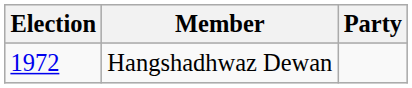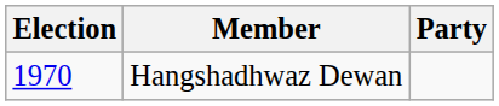Hangshadhwaz Dewan | Election: 1972 -> 1970
